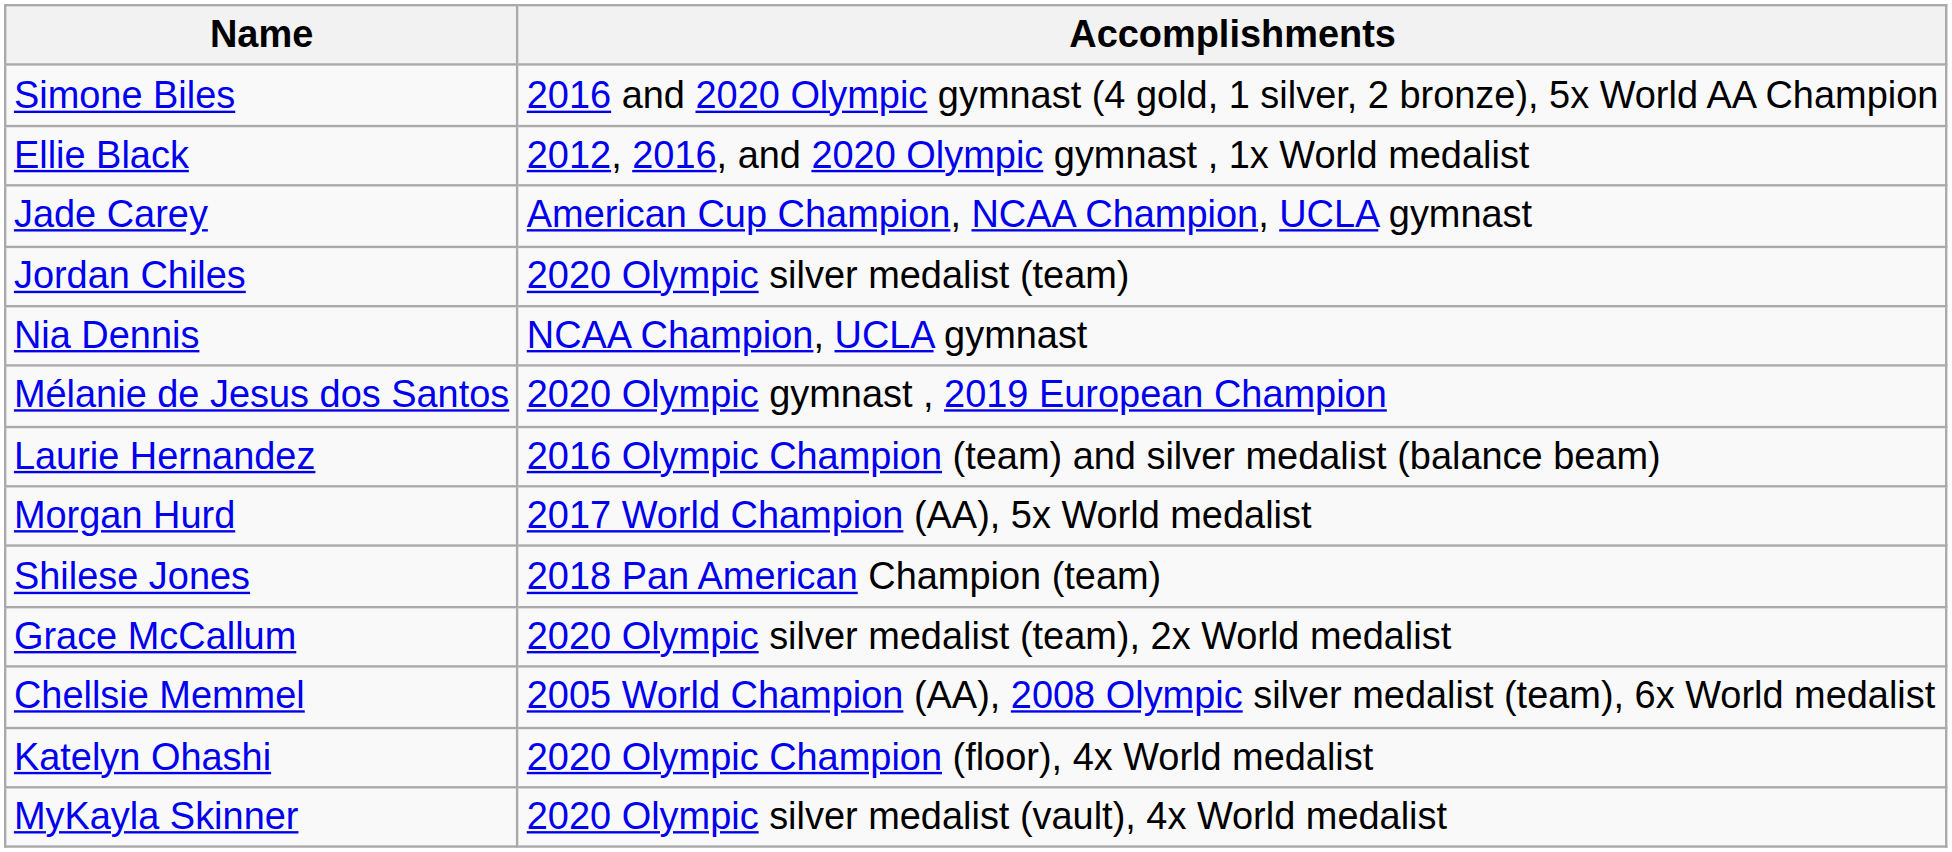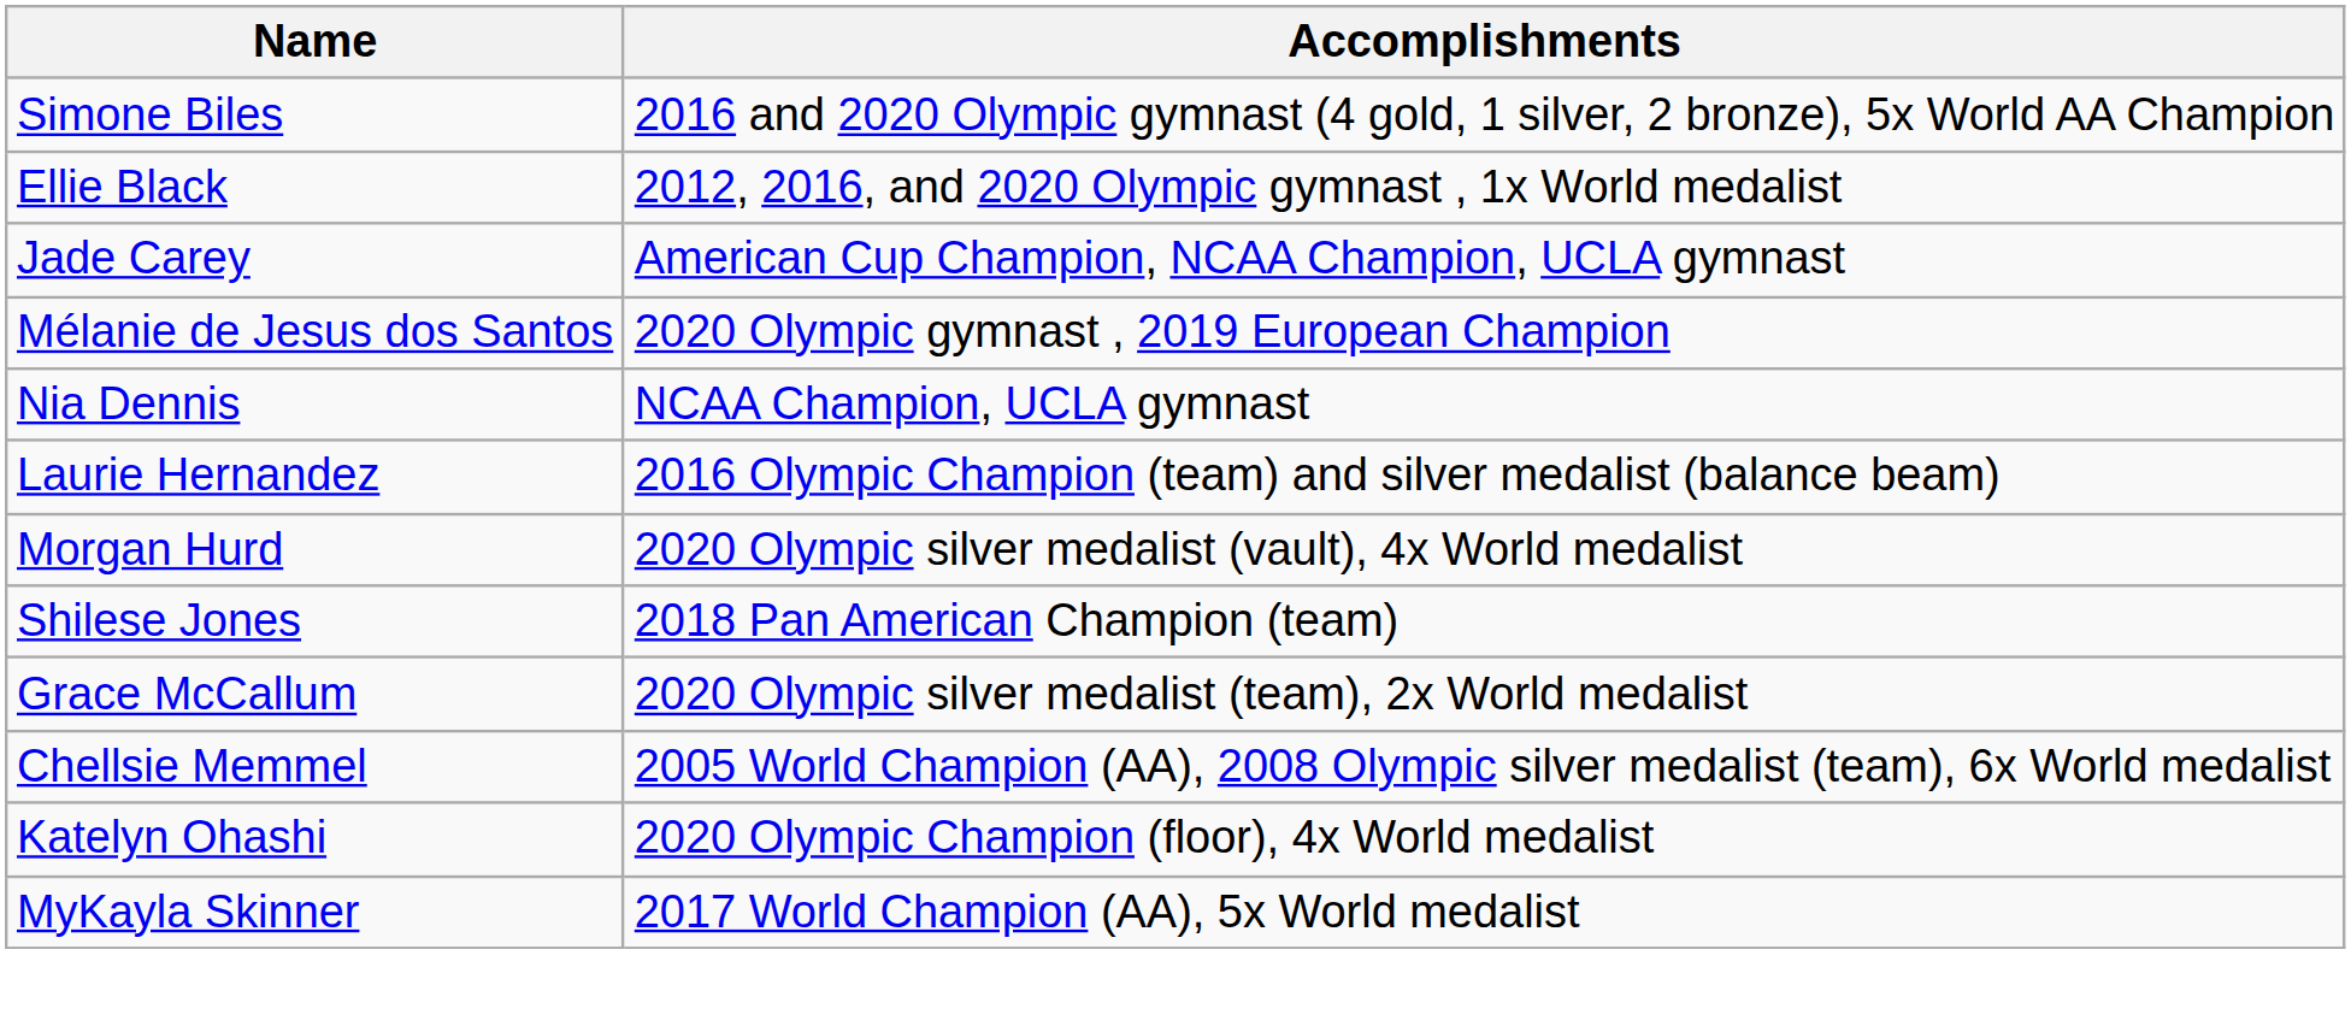- row: Jordan Chiles | 2020 Olympic silver medalist (team)
rows swapped: Mélanie de Jesus dos Santos <-> Nia Dennis
Morgan Hurd | Accomplishments: 2017 World Champion (AA), 5x World medalist -> 2020 Olympic silver medalist (vault), 4x World medalist
MyKayla Skinner | Accomplishments: 2020 Olympic silver medalist (vault), 4x World medalist -> 2017 World Champion (AA), 5x World medalist
